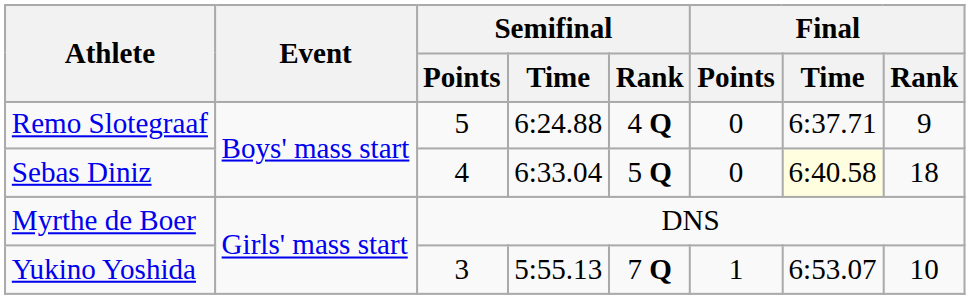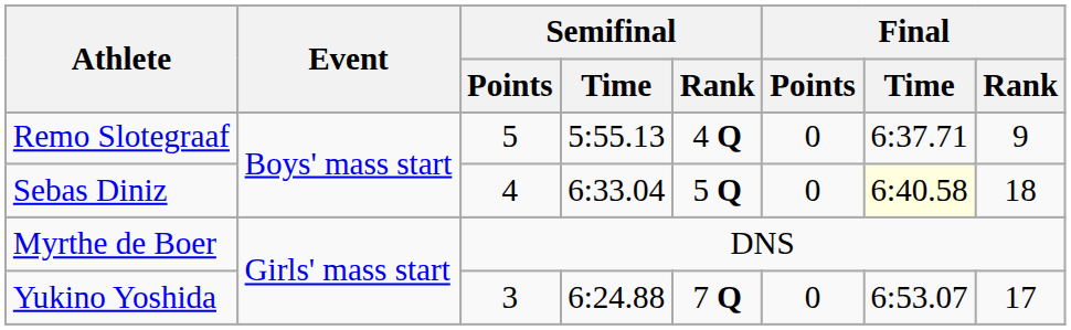Remo Slotegraaf | Semifinal / Time: 6:24.88 -> 5:55.13
Yukino Yoshida | Semifinal / Time: 5:55.13 -> 6:24.88
Yukino Yoshida | Final / Points: 1 -> 0
Yukino Yoshida | Final / Rank: 10 -> 17
